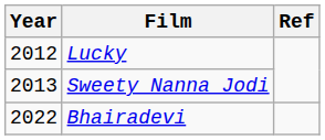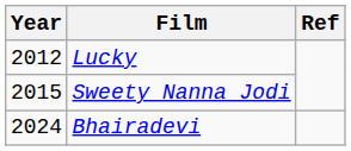Sweety Nanna Jodi | Year: 2013 -> 2015
Bhairadevi | Year: 2022 -> 2024
